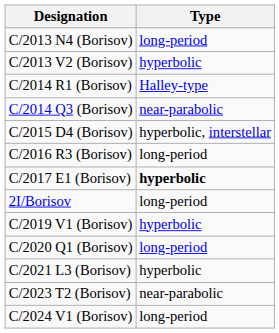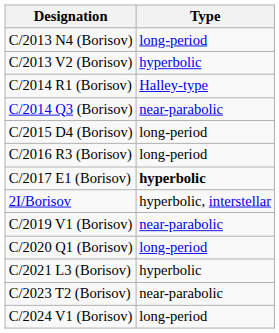C/2015 D4 (Borisov) | Type: hyperbolic, interstellar -> long-period
2I/Borisov | Type: long-period -> hyperbolic, interstellar
C/2019 V1 (Borisov) | Type: hyperbolic -> near-parabolic
